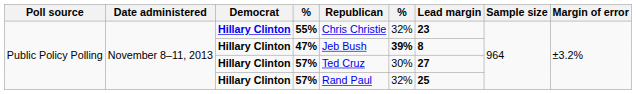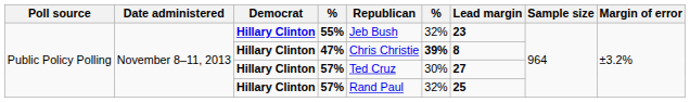55% | Republican: Chris Christie -> Jeb Bush
47% | Republican: Jeb Bush -> Chris Christie
